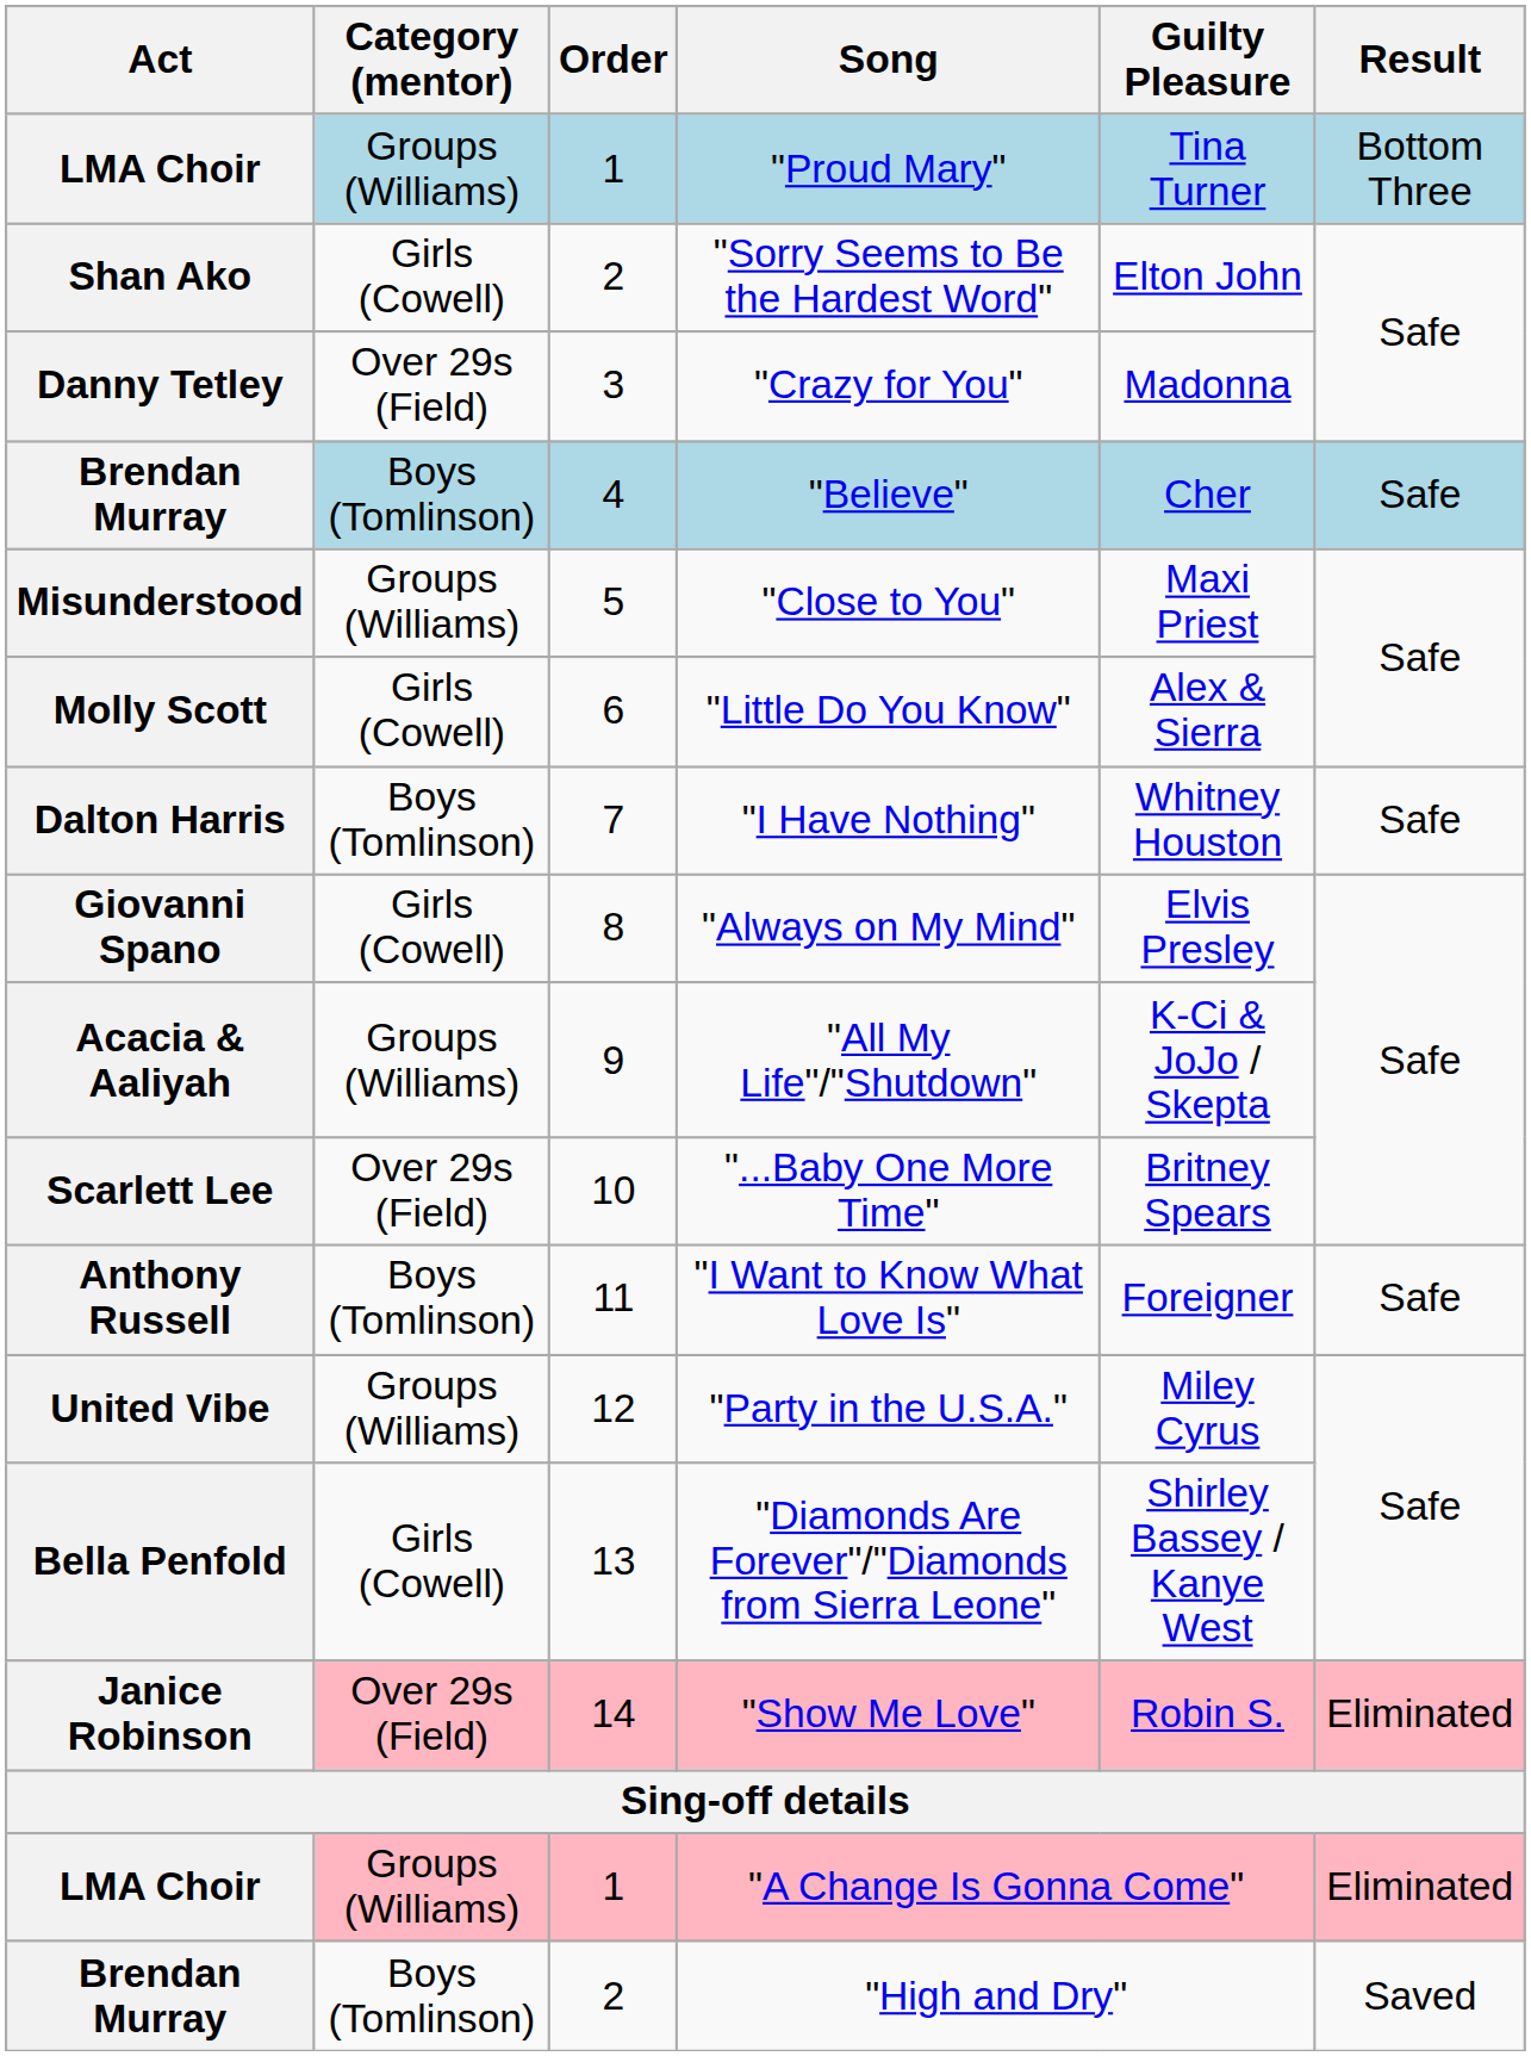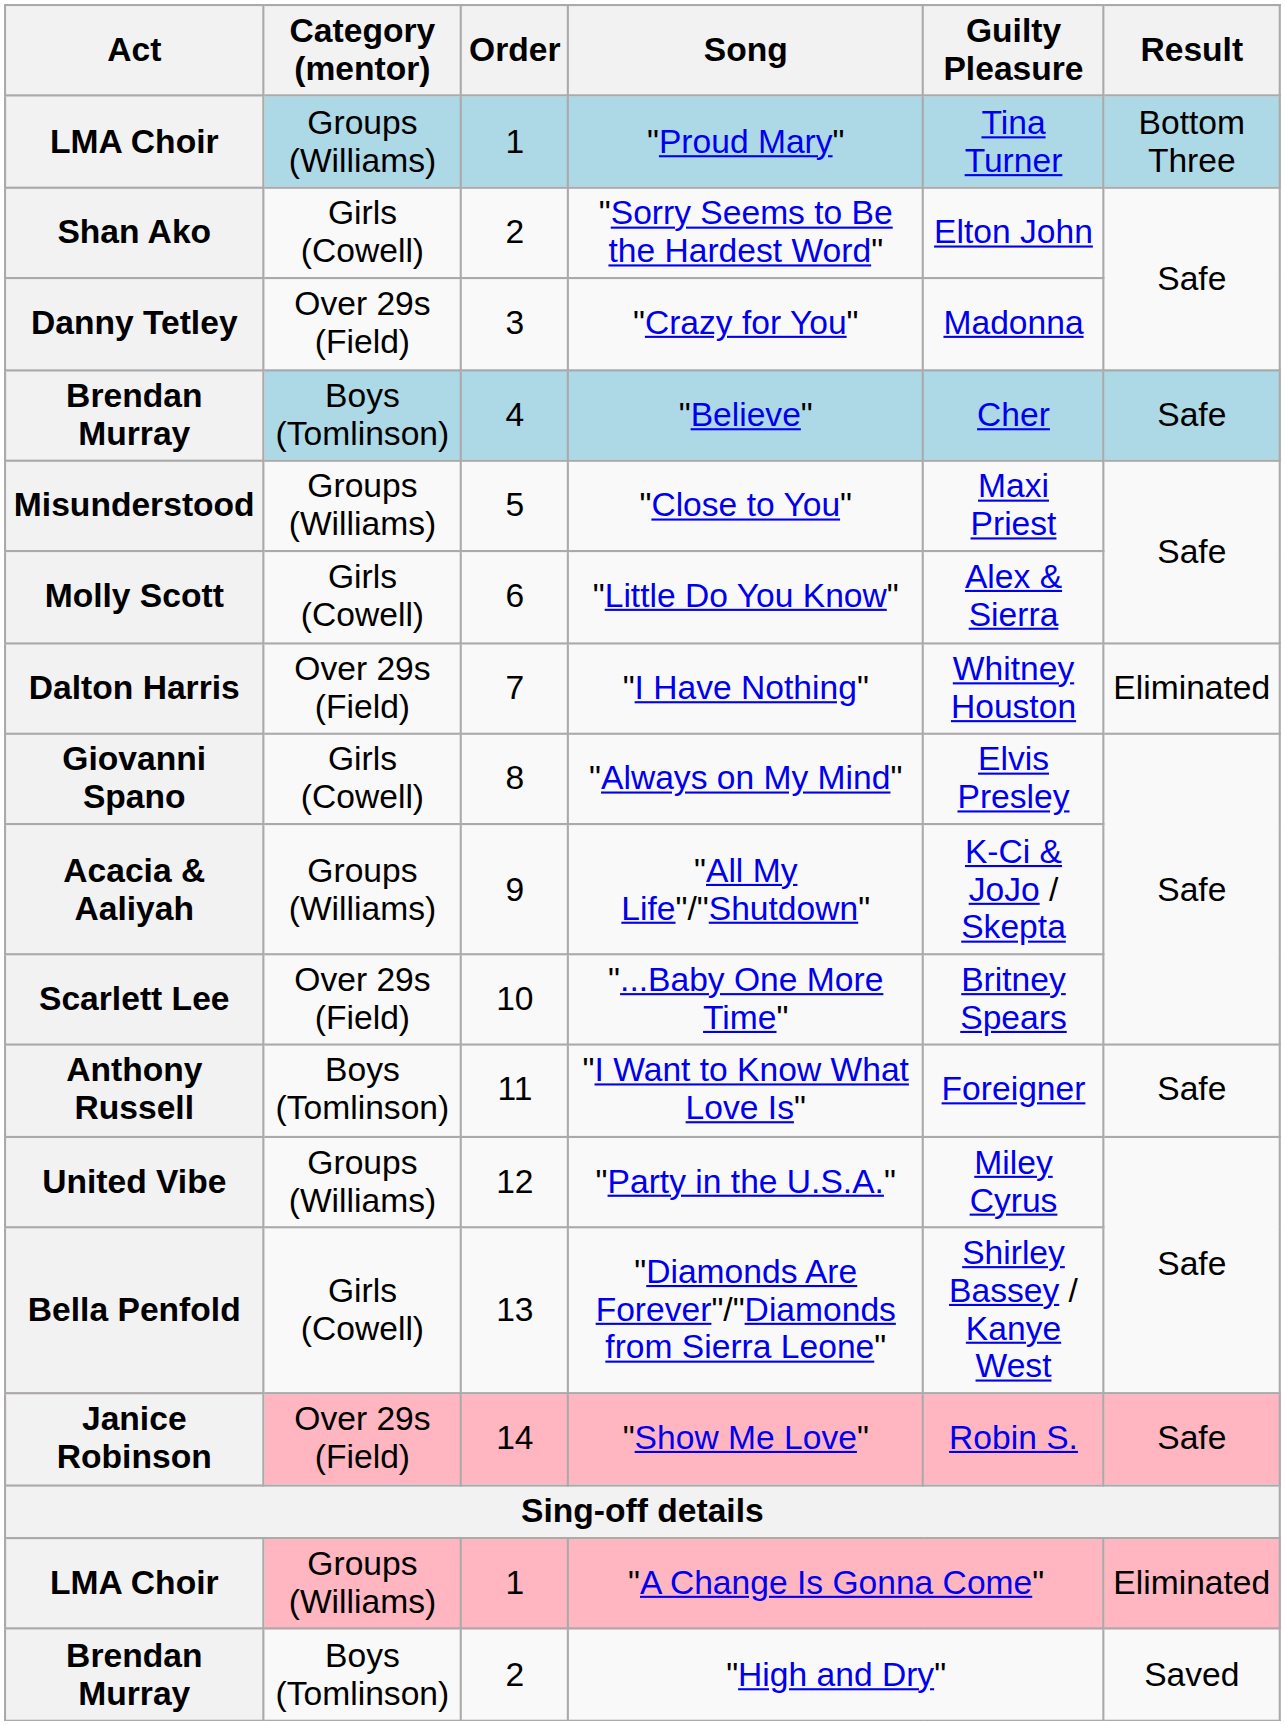"I Have Nothing" | Category (mentor): Boys (Tomlinson) -> Over 29s (Field)
"I Have Nothing" | Result: Safe -> Eliminated
"Show Me Love" | Result: Eliminated -> Safe
